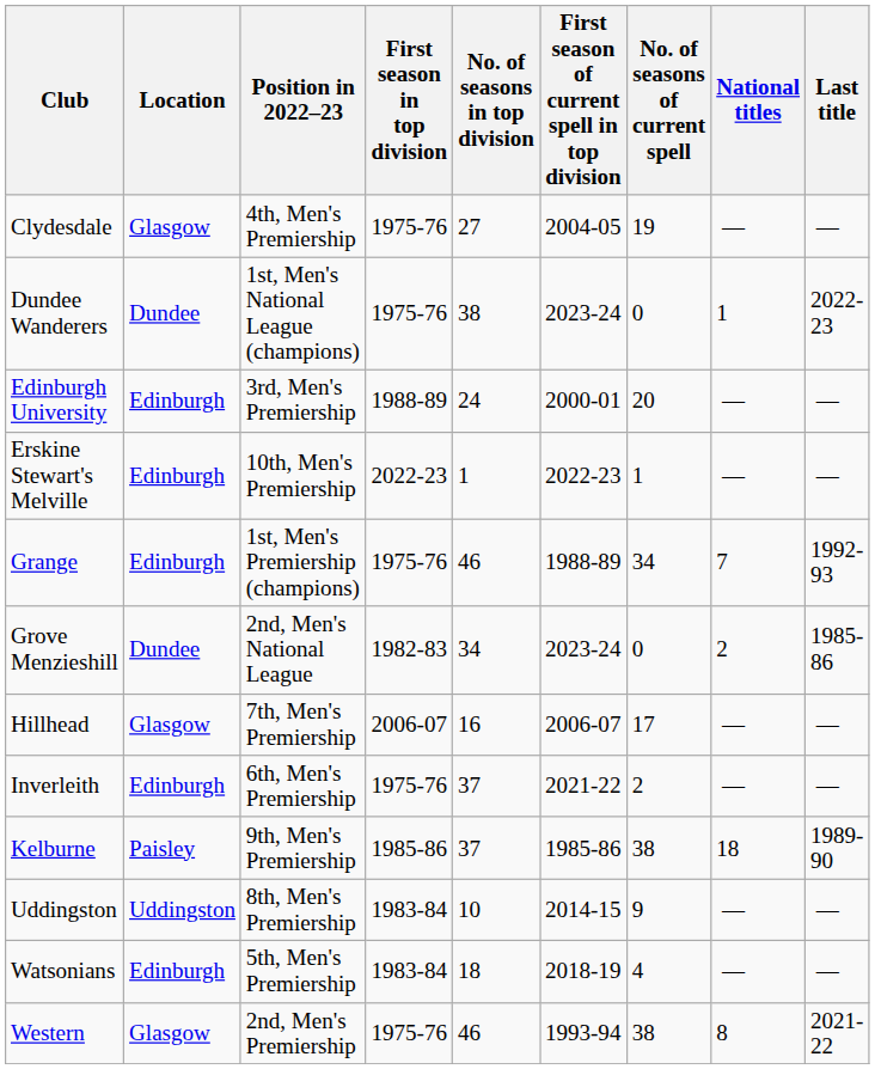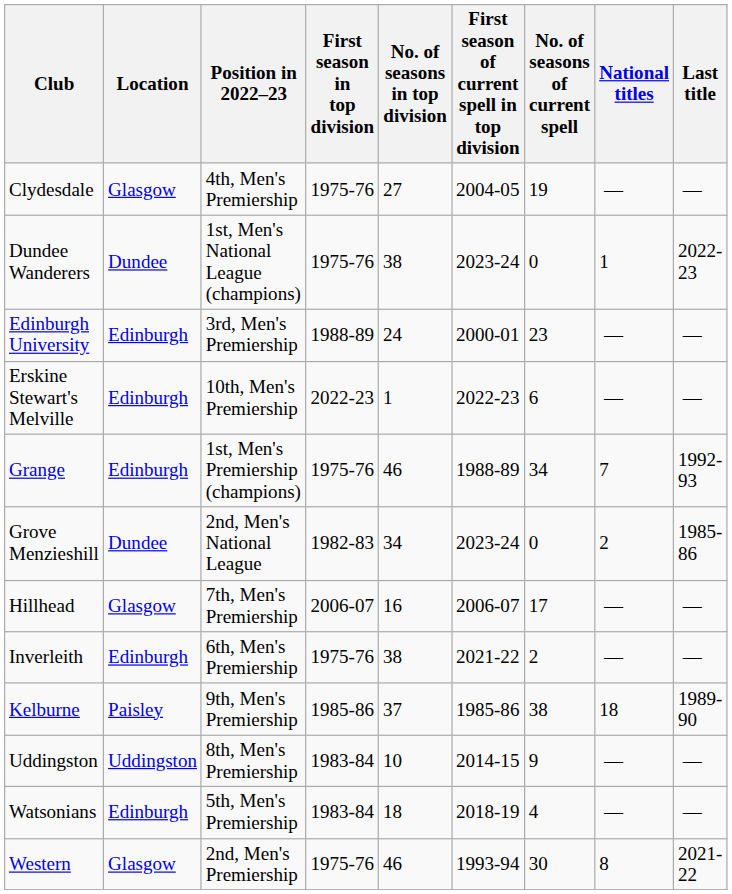Edinburgh University | No. of seasons of current spell: 20 -> 23
Erskine Stewart's Melville | No. of seasons of current spell: 1 -> 6
Inverleith | No. of seasons in top division: 37 -> 38
Western | No. of seasons of current spell: 38 -> 30
